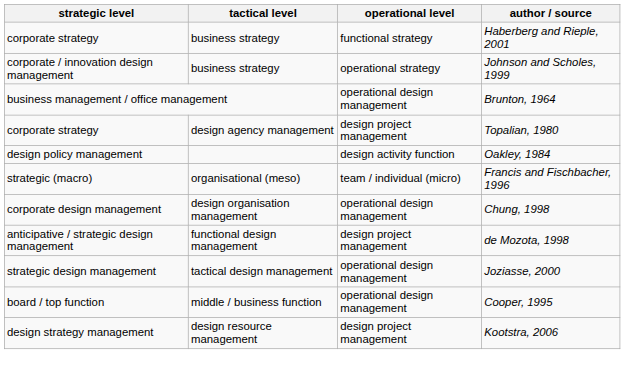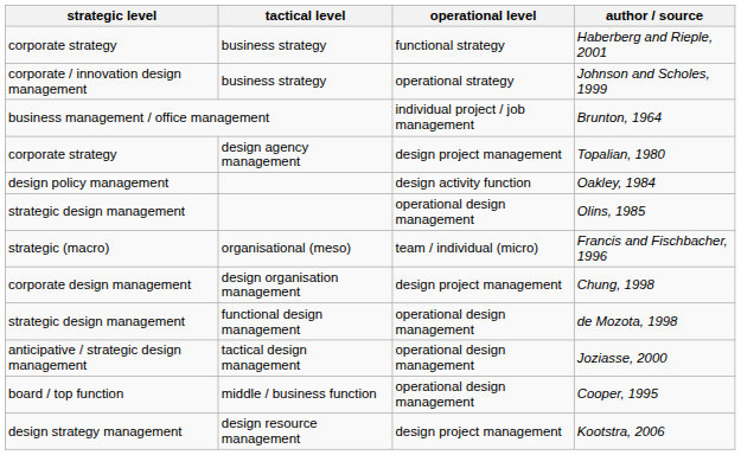Brunton, 1964 | operational level: operational design management -> individual project / job management
+ row: strategic design management | operational design management | Olins, 1985
Chung, 1998 | operational level: operational design management -> design project management
de Mozota, 1998 | strategic level: anticipative / strategic design management -> strategic design management
de Mozota, 1998 | operational level: design project management -> operational design management
Joziasse, 2000 | strategic level: strategic design management -> anticipative / strategic design management
